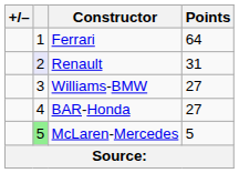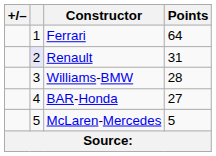Williams-BMW | Points: 27 -> 28
McLaren-Mercedes | column 2: lightgreen background -> no background
